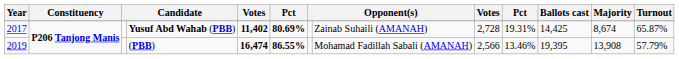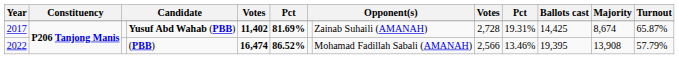Yusuf Abd Wahab (PBB) | column 6: 80.69% -> 81.69%
(PBB) | Year: 2019 -> 2022
(PBB) | column 6: 86.55% -> 86.52%
